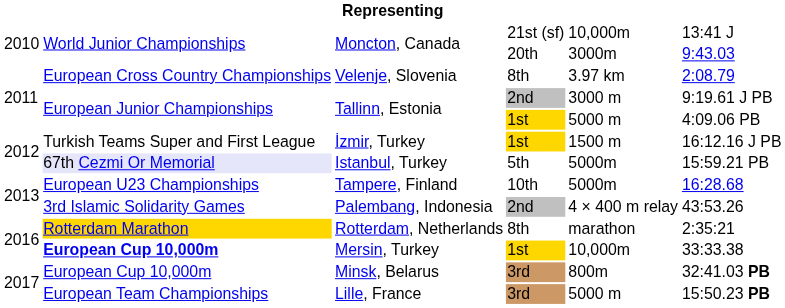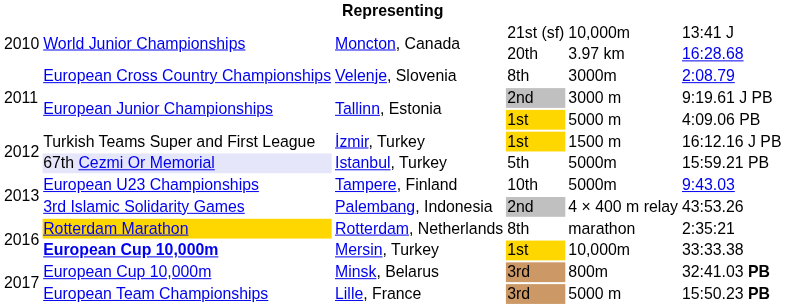Moncton, Canada / 20th | column 5: 3000m -> 3.97 km
Moncton, Canada / 20th | column 6: 9:43.03 -> 16:28.68
Velenje, Slovenia | column 5: 3.97 km -> 3000m
Tampere, Finland | column 6: 16:28.68 -> 9:43.03
